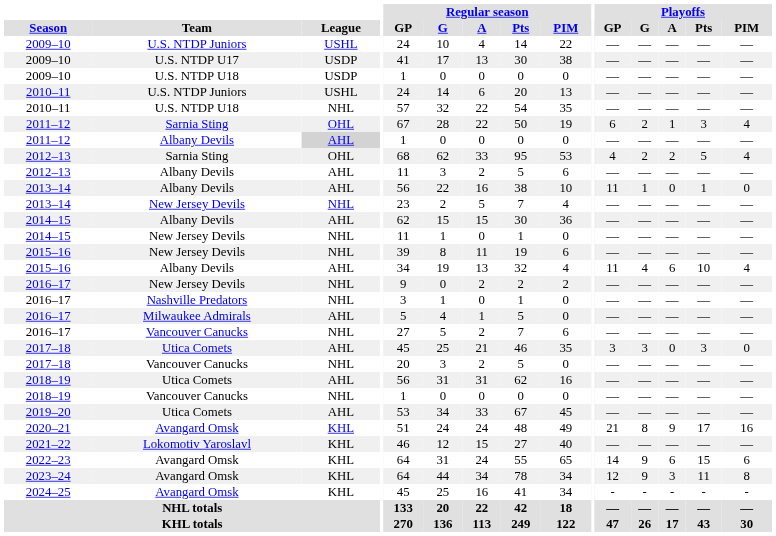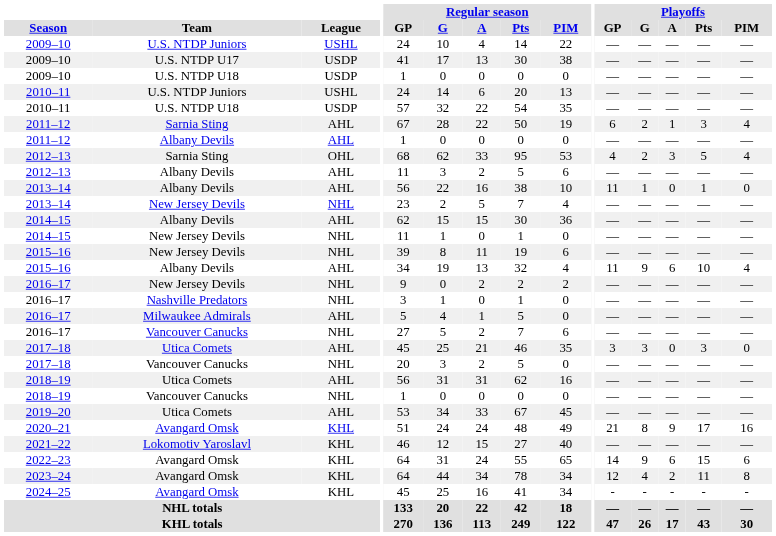2010–11 / U.S. NTDP U18 | League: NHL -> USDP
2011–12 / Sarnia Sting | League: OHL -> AHL
2011–12 / Albany Devils | League: lightgrey background -> no background
2012–13 / Sarnia Sting | Playoffs / A: 2 -> 3
2015–16 / Albany Devils | Playoffs / G: 4 -> 9
2023–24 | Playoffs / G: 9 -> 4
2023–24 | Playoffs / A: 3 -> 2
